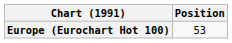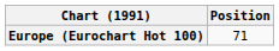Europe (Eurochart Hot 100) | Position: 53 -> 71
